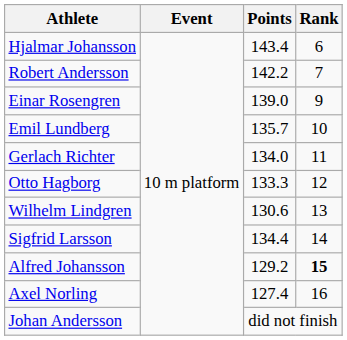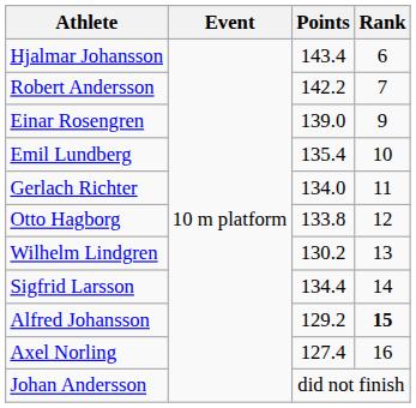Emil Lundberg | Points: 135.7 -> 135.4
Otto Hagborg | Points: 133.3 -> 133.8
Wilhelm Lindgren | Points: 130.6 -> 130.2
